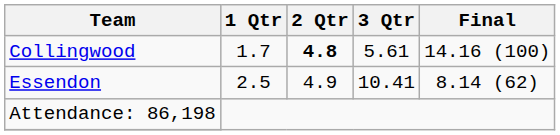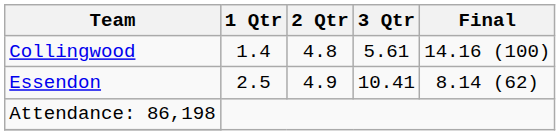Collingwood | 1 Qtr: 1.7 -> 1.4
Collingwood | 2 Qtr: bold -> normal
